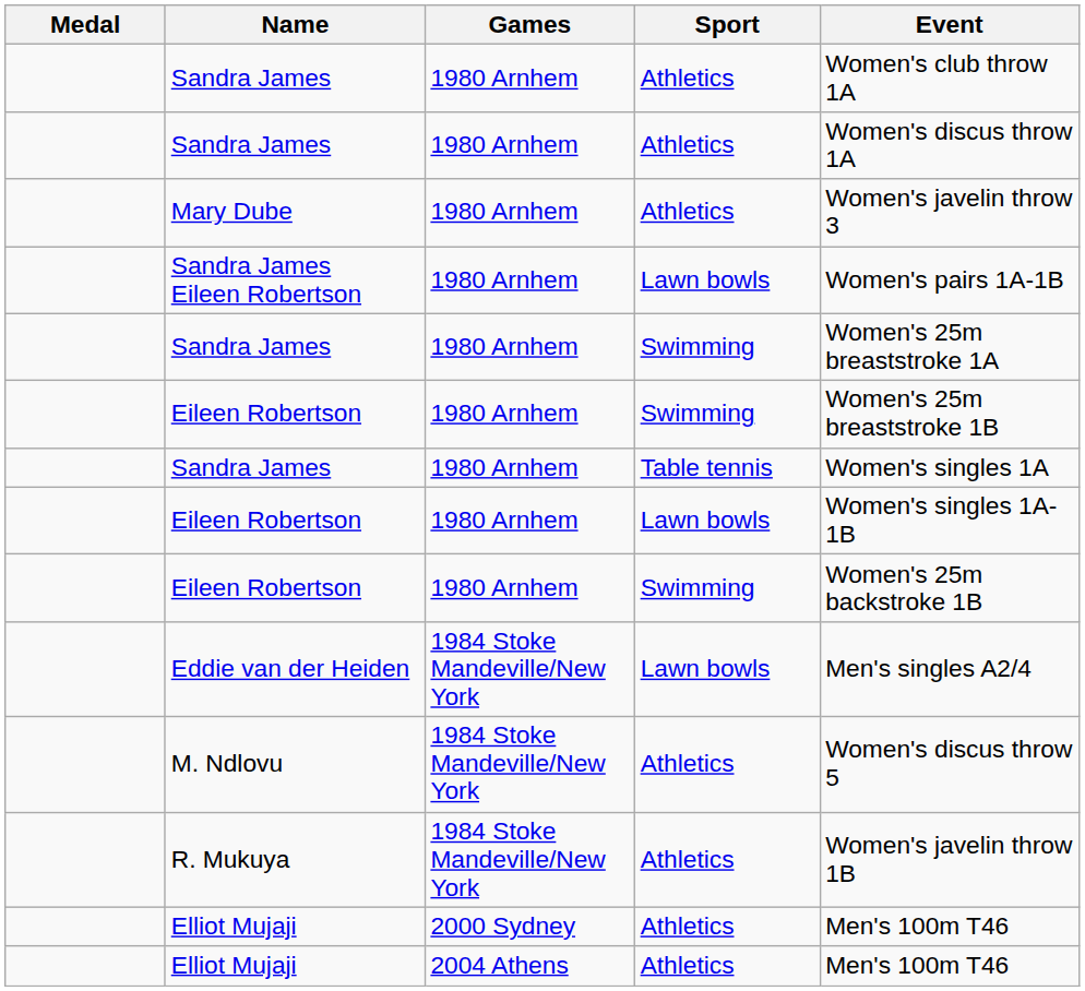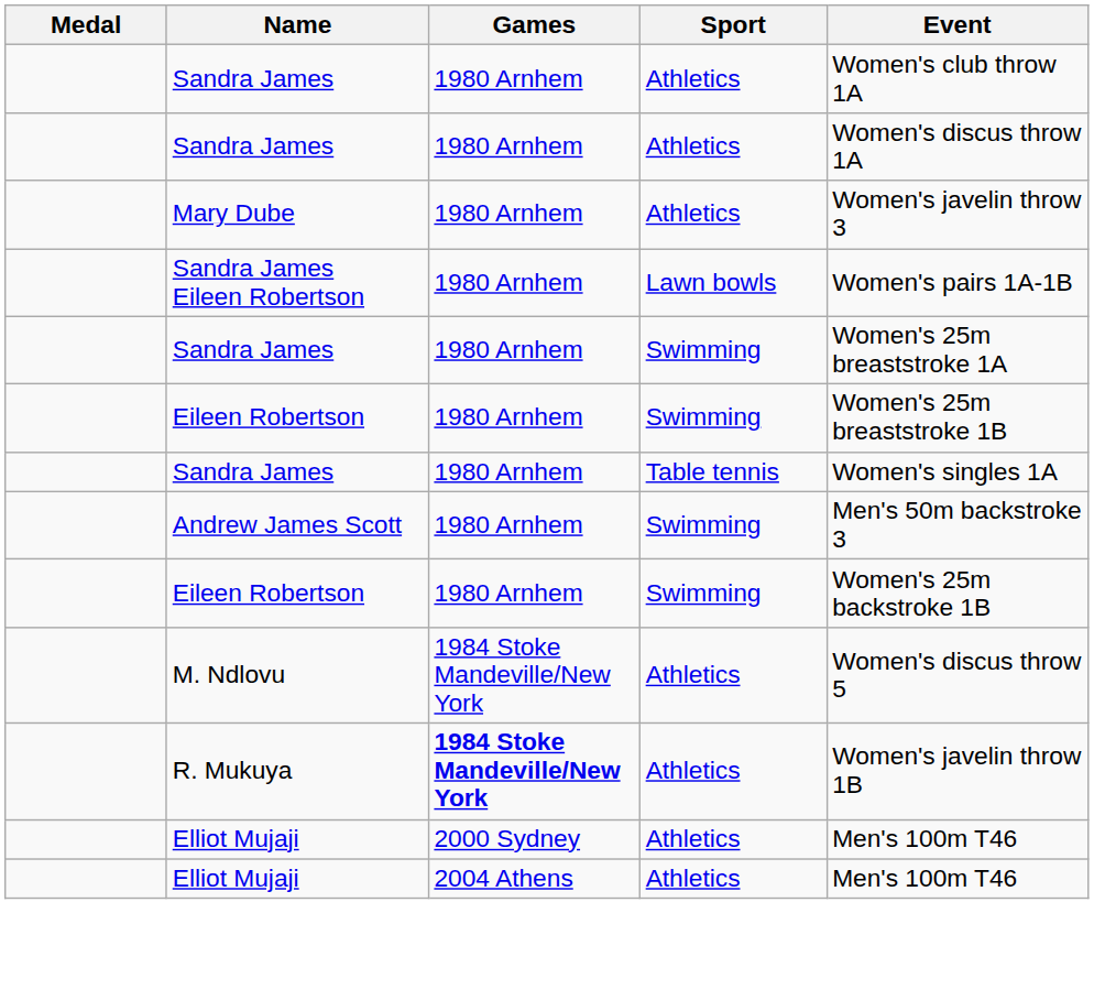- row: Eileen Robertson | 1980 Arnhem | Lawn bowls | Women's singles 1A-1B
+ row: Andrew James Scott | 1980 Arnhem | Swimming | Men's 50m backstroke 3
- row: Eddie van der Heiden | 1984 Stoke Mandeville/New York | Lawn bowls | Men's singles A2/4
R. Mukuya | Games: normal -> bold
